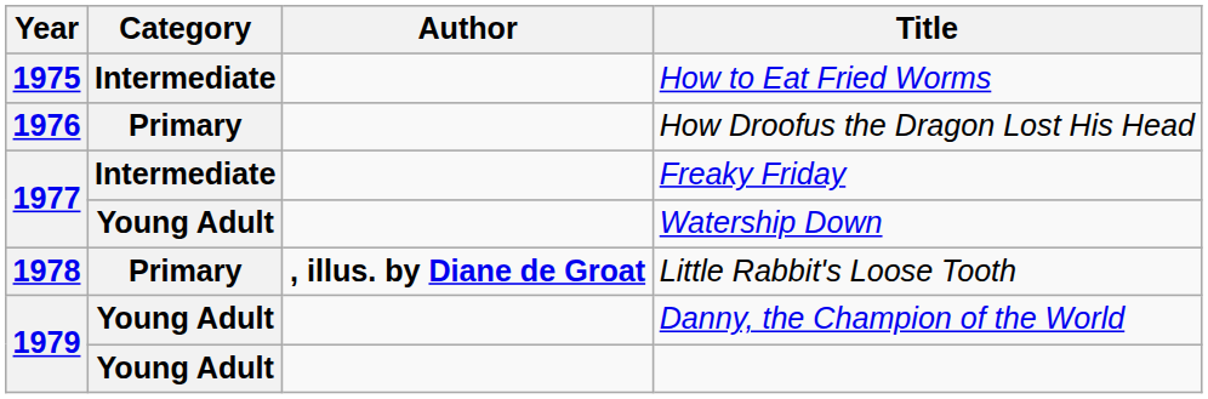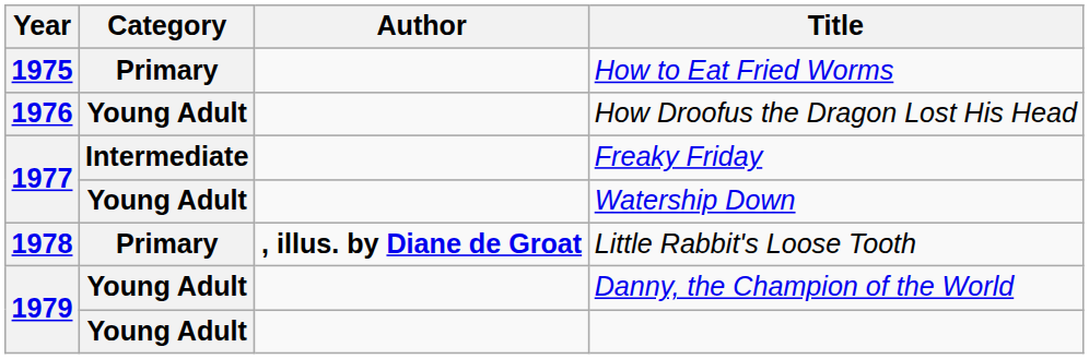How to Eat Fried Worms | Category: Intermediate -> Primary
How Droofus the Dragon Lost His Head | Category: Primary -> Young Adult
